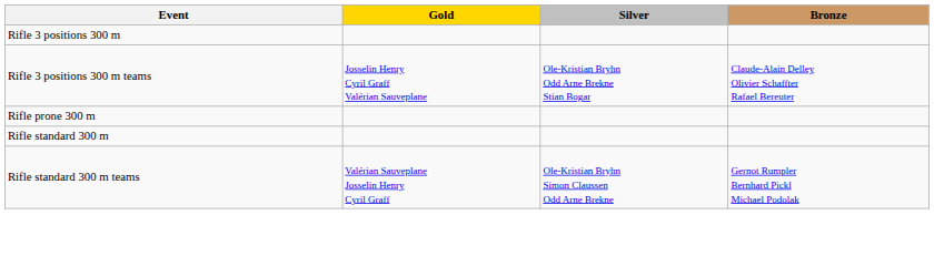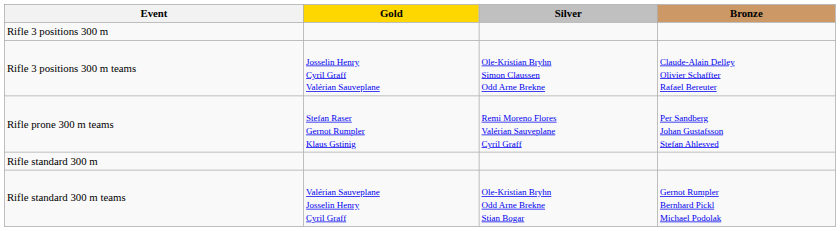Rifle 3 positions 300 m teams | Silver: Ole-Kristian Bryhn Odd Arne Brekne Stian Bogar -> Ole-Kristian Bryhn Simon Claussen Odd Arne Brekne
- row: Rifle prone 300 m
+ row: Rifle prone 300 m teams | Stefan Raser Gernot Rumpler Klaus Gstinig | Remi Moreno Flores Valérian Sauveplane Cyril Graff | Per Sandberg Johan Gustafsson Stefan Ahlesved
Rifle standard 300 m teams | Silver: Ole-Kristian Bryhn Simon Claussen Odd Arne Brekne -> Ole-Kristian Bryhn Odd Arne Brekne Stian Bogar
